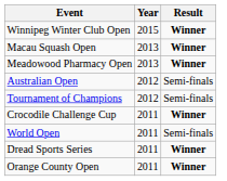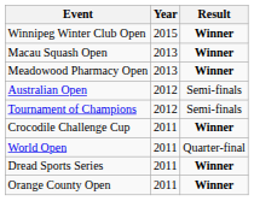World Open | Result: Semi-finals -> Quarter-final
